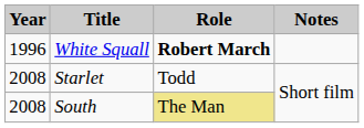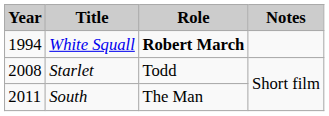White Squall | Year: 1996 -> 1994
South | Year: 2008 -> 2011
South | Role: khaki background -> no background
